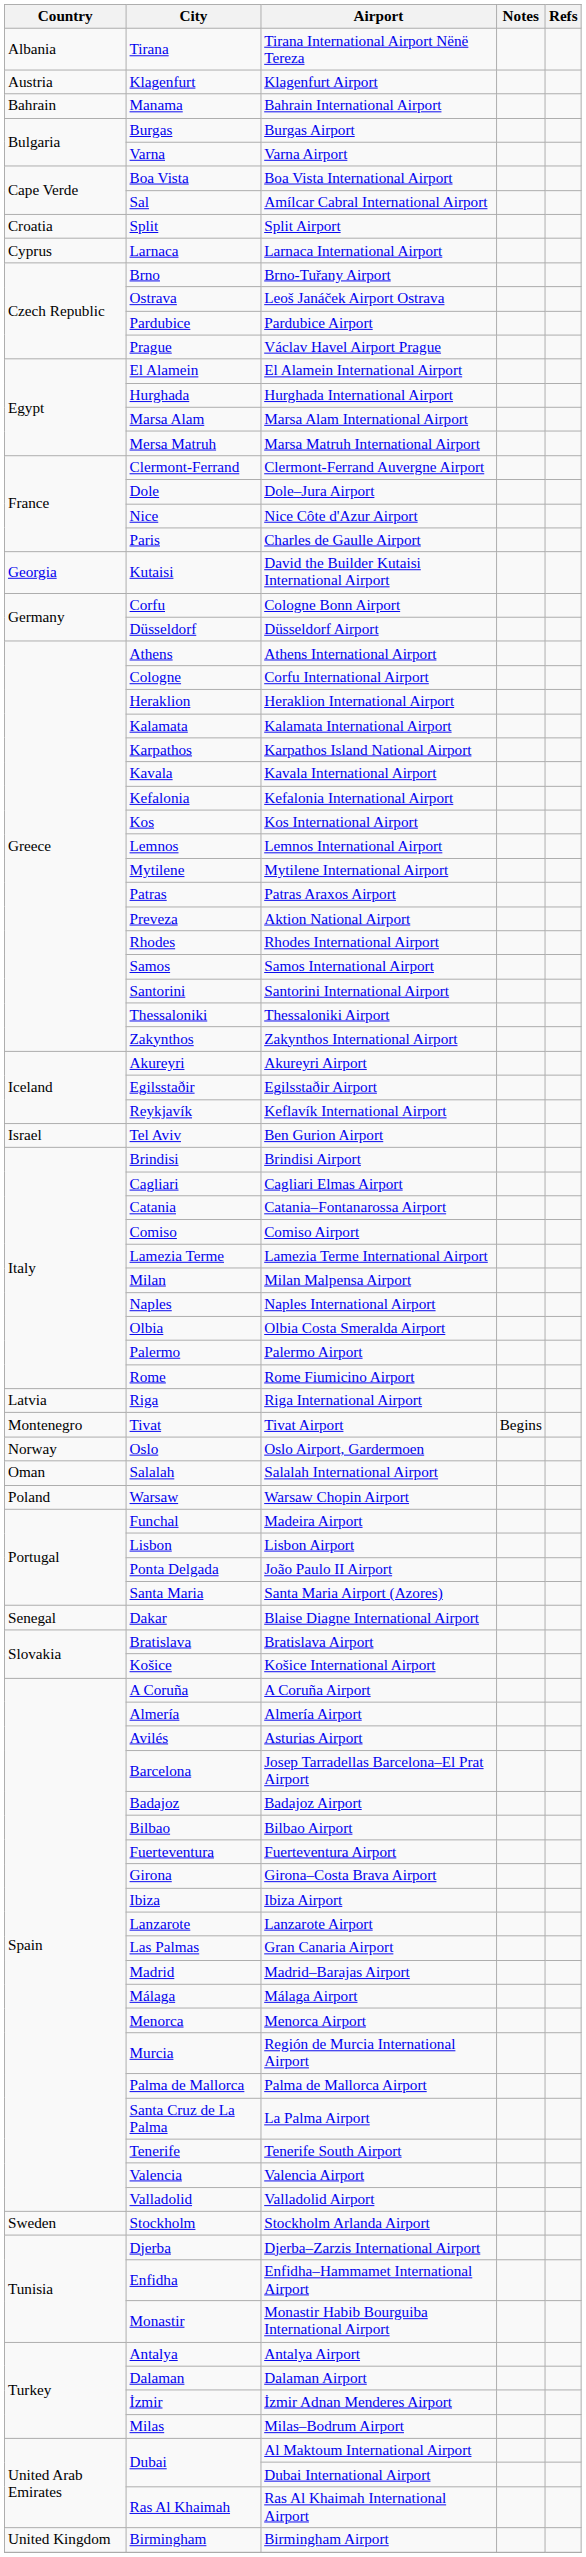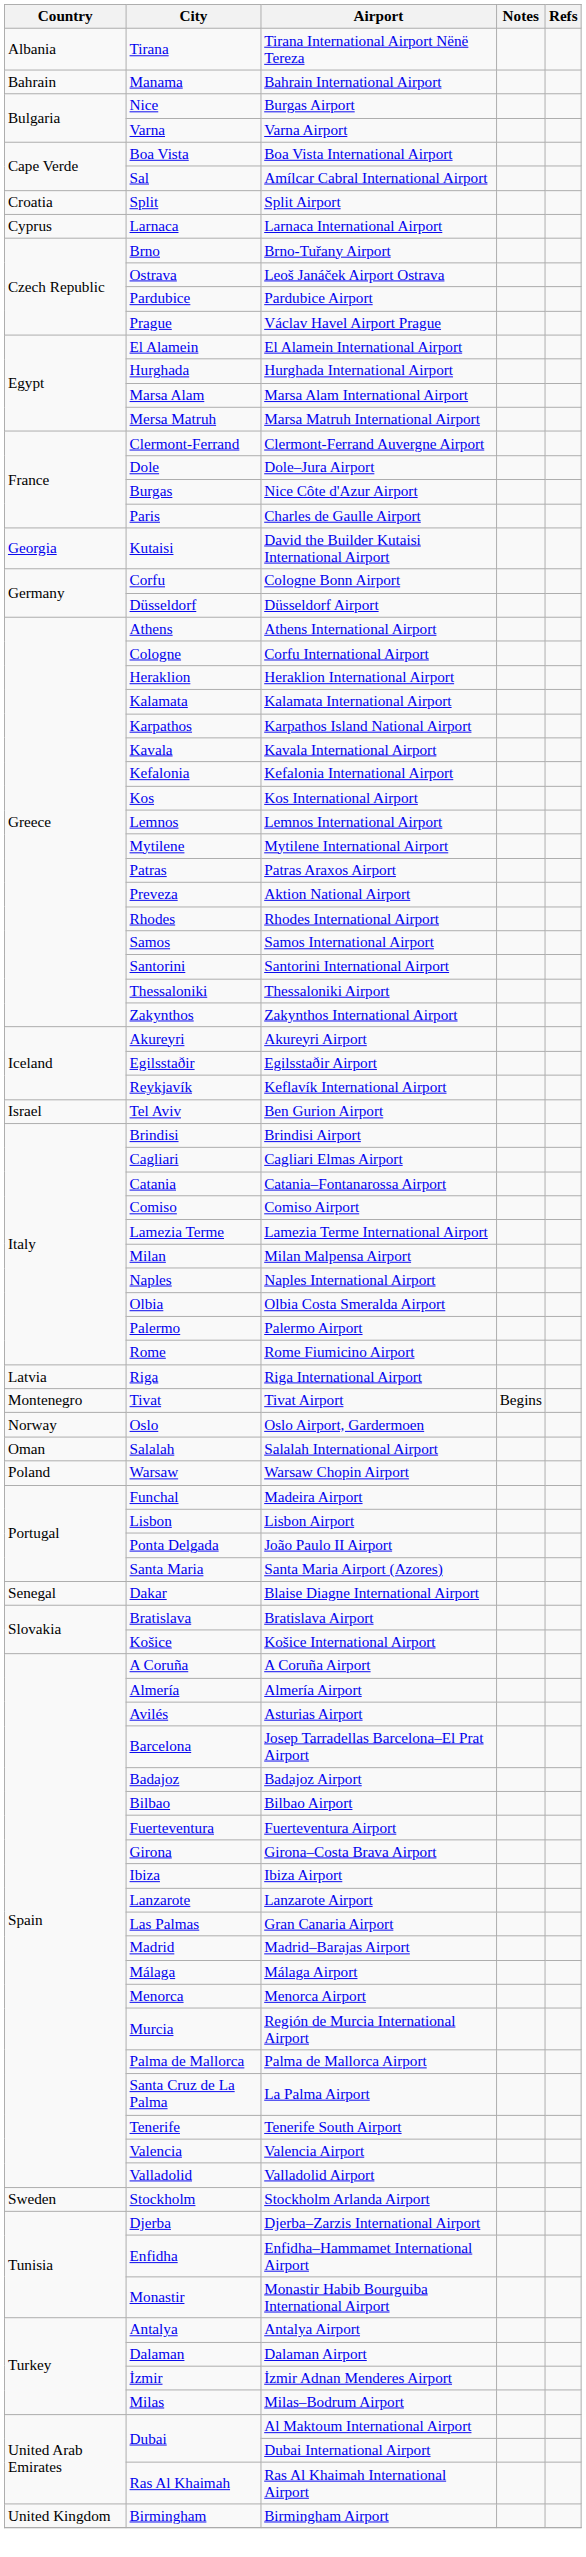- row: Austria | Klagenfurt | Klagenfurt Airport
Burgas Airport | City: Burgas -> Nice
Nice Côte d'Azur Airport | City: Nice -> Burgas
